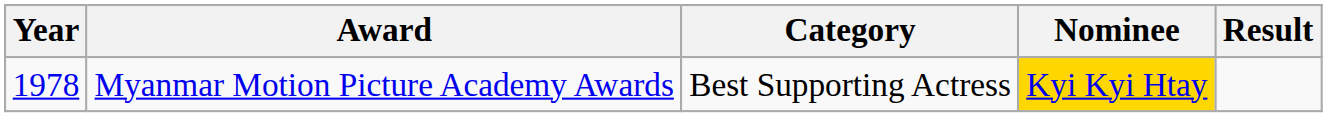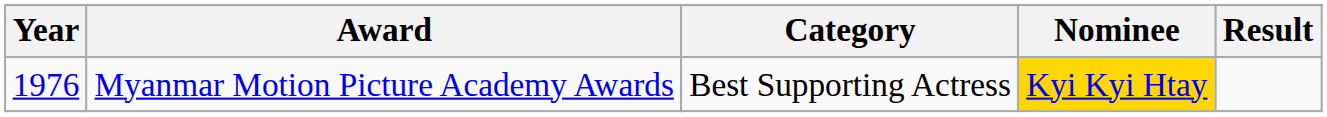Myanmar Motion Picture Academy Awards | Year: 1978 -> 1976
